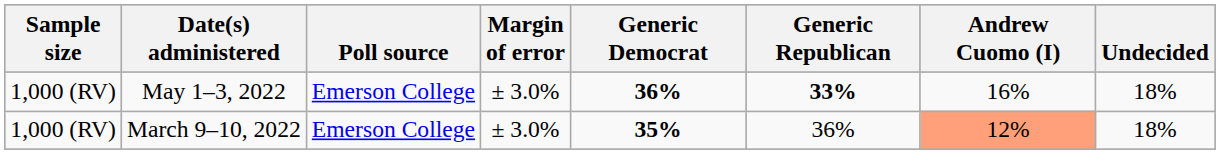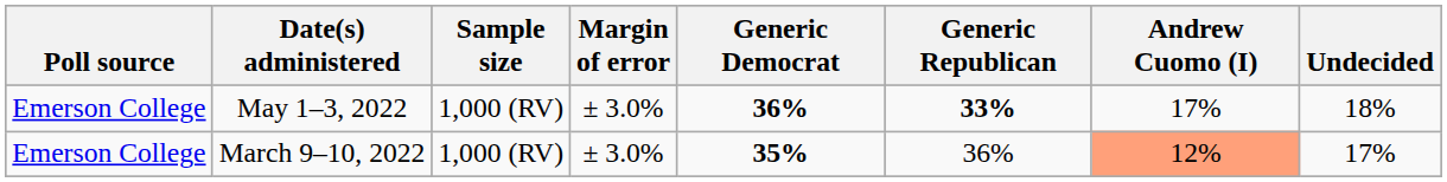columns swapped: Poll source <-> Sample size
May 1–3, 2022 | Andrew Cuomo (I): 16% -> 17%
March 9–10, 2022 | Undecided: 18% -> 17%
